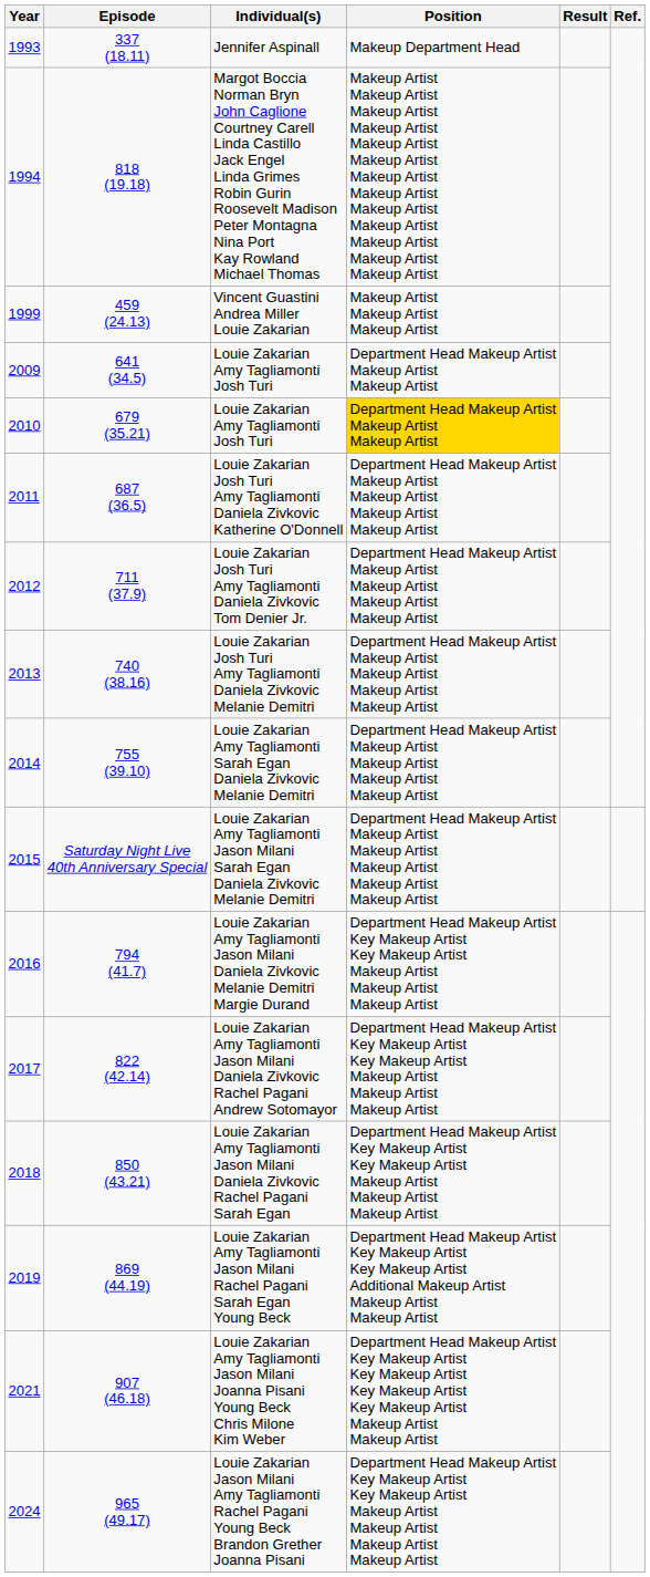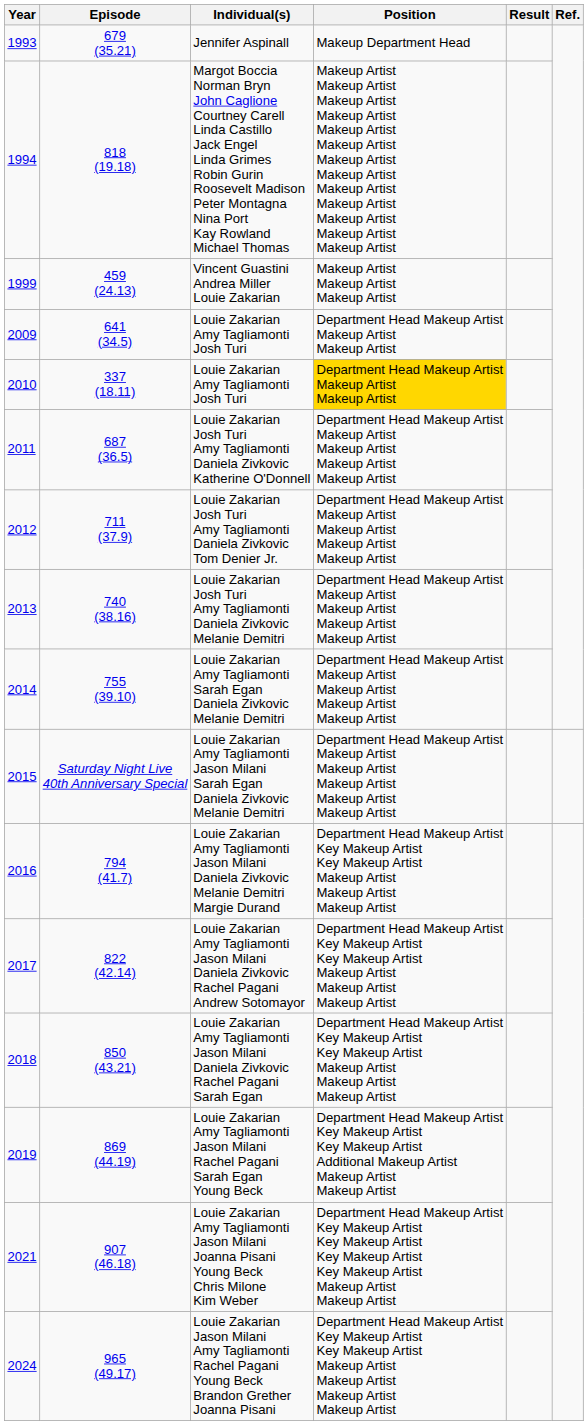Jennifer Aspinall | Episode: 337 (18.11) -> 679 (35.21)
2010 / Louie Zakarian Amy Tagliamonti Josh Turi | Episode: 679 (35.21) -> 337 (18.11)
